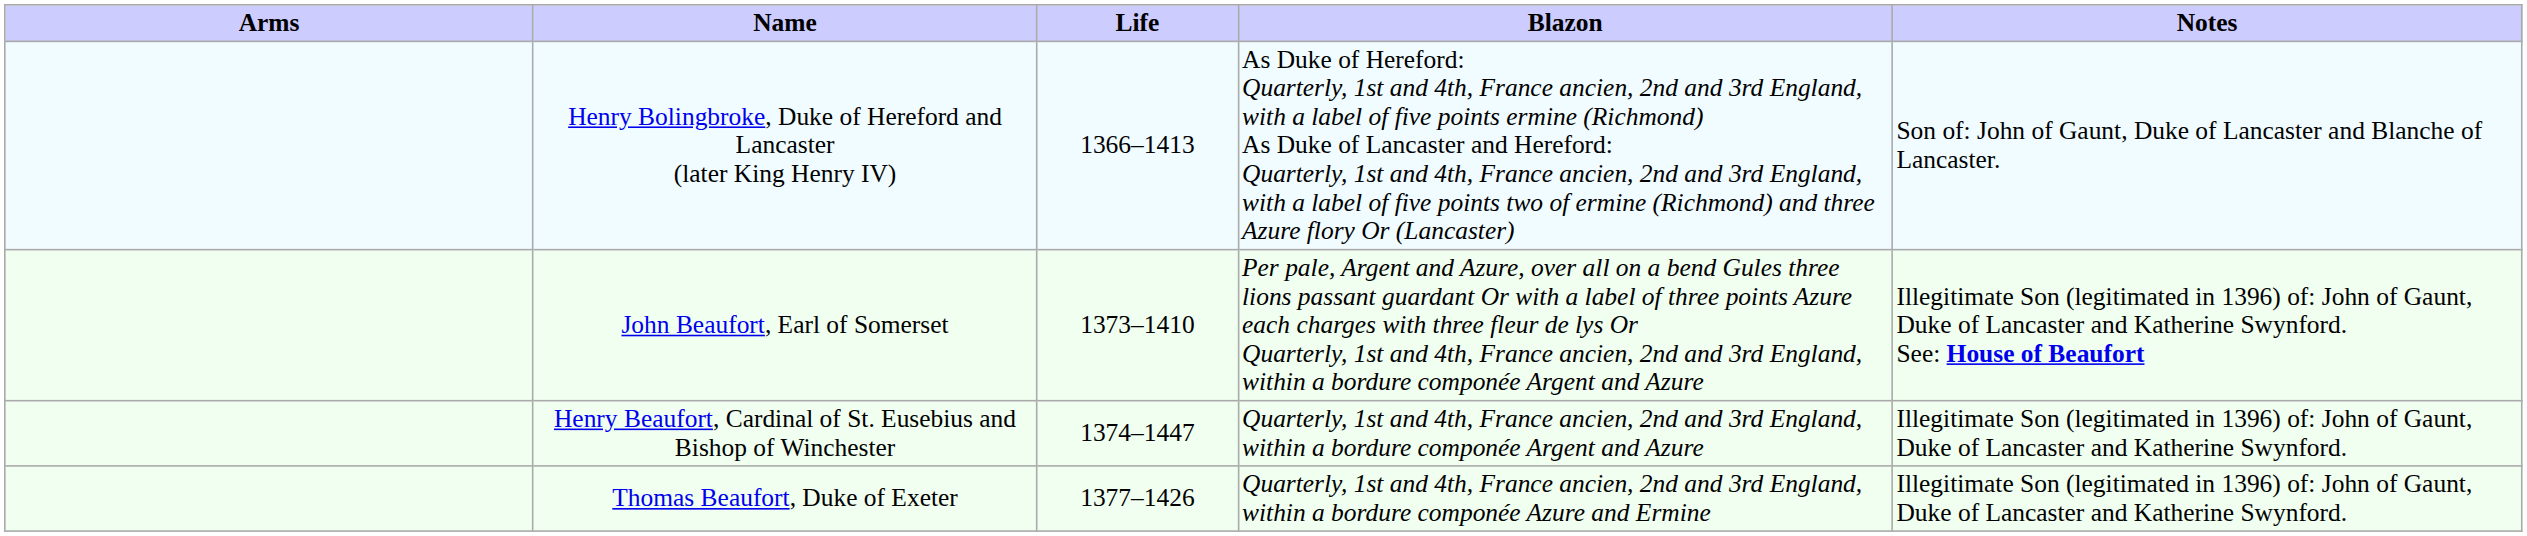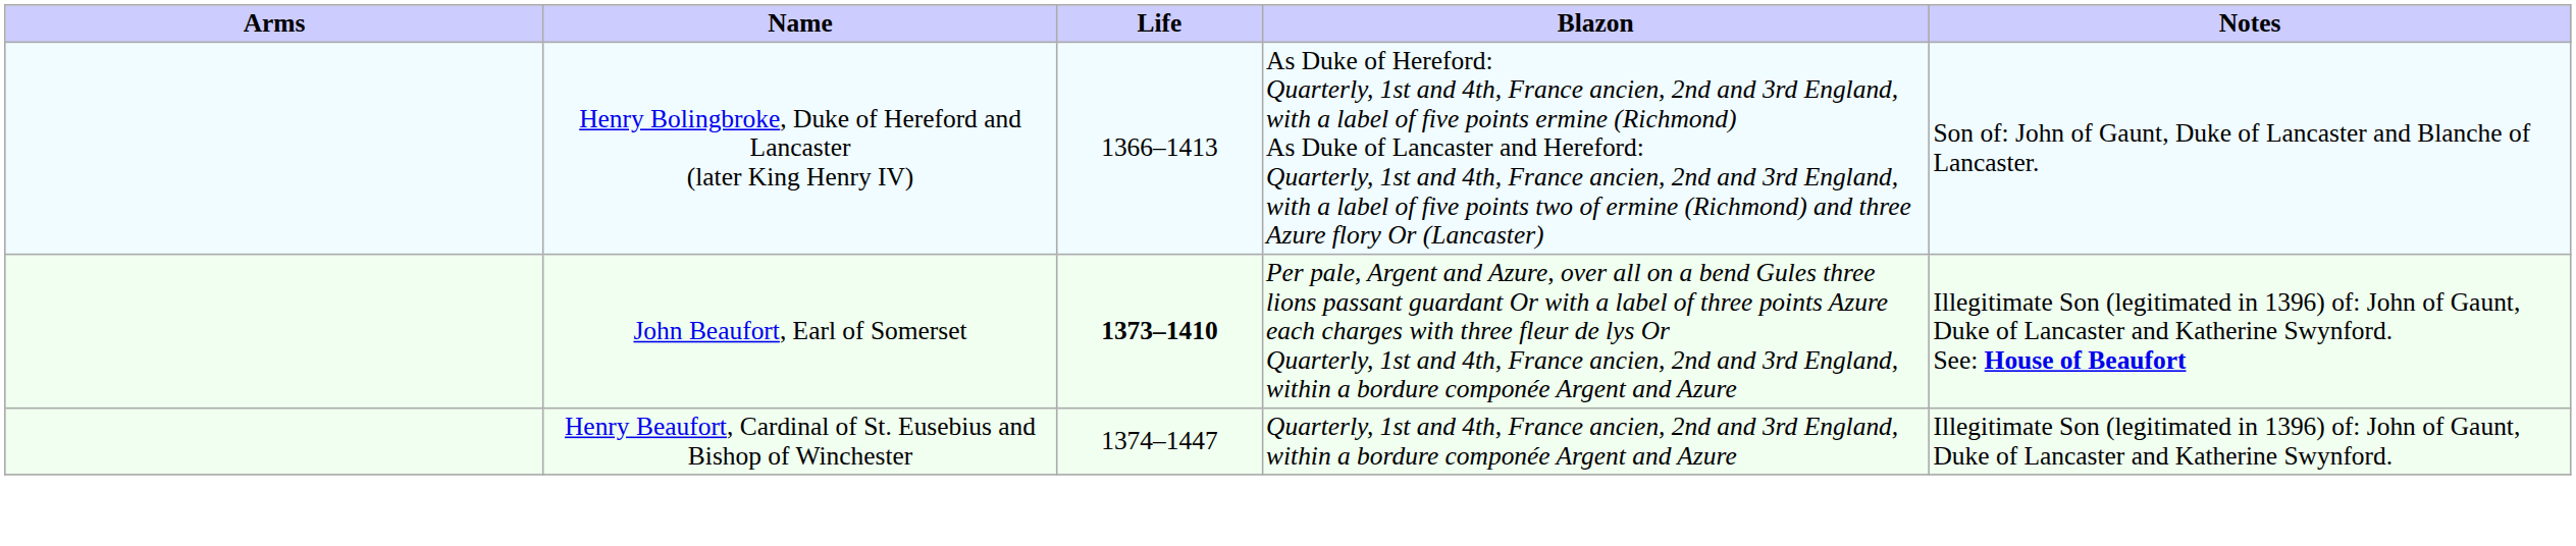John Beaufort, Earl of Somerset | Life: normal -> bold
- row: Thomas Beaufort, Duke of Exeter | 1377–1426 | Quarterly, 1st and 4th, France ancien, 2nd and 3rd England, within a bordure componée Azure and Ermine | Illegitimate Son (legitimated in 1396) of: John of Gaunt, Duke of Lancaster and Katherine Swynford.
